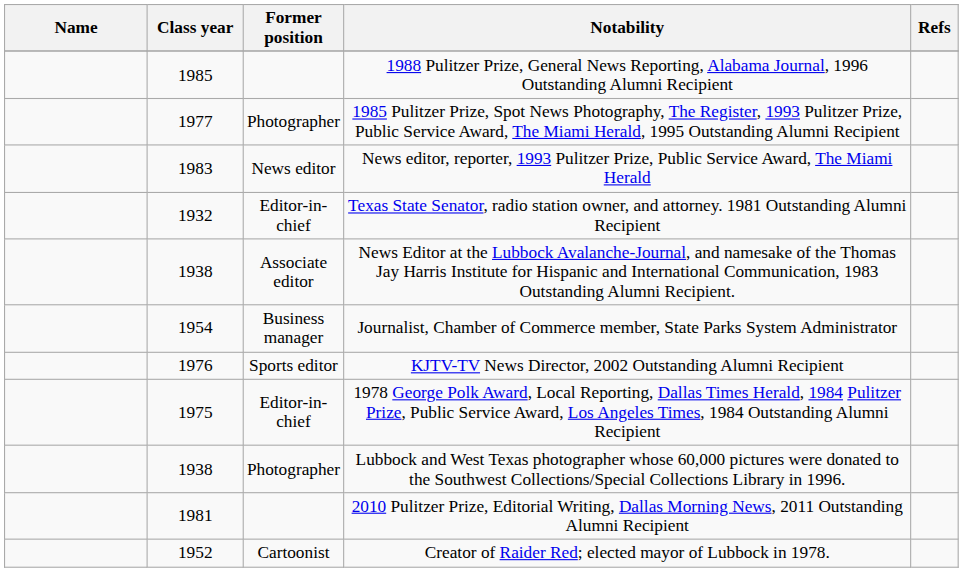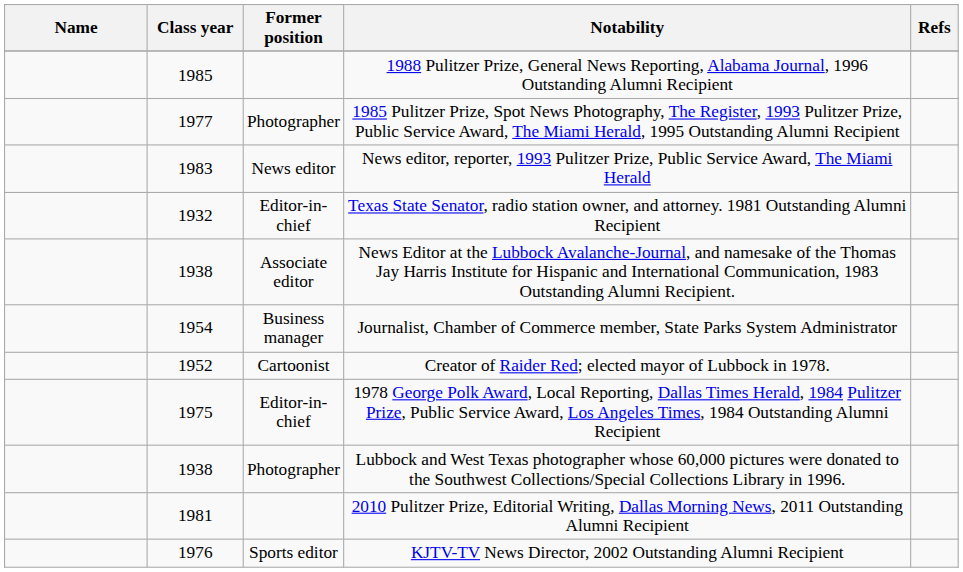rows swapped: KJTV-TV News Director, 2002 Outstanding Alumni Recipient <-> Creator of Raider Red; elected mayor of Lubbock in 1978.
